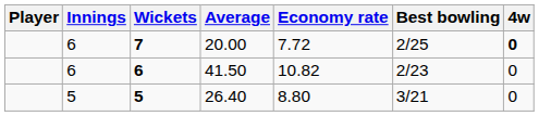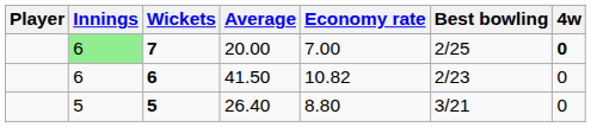7 | Innings: no background -> lightgreen background
7 | Economy rate: 7.72 -> 7.00
